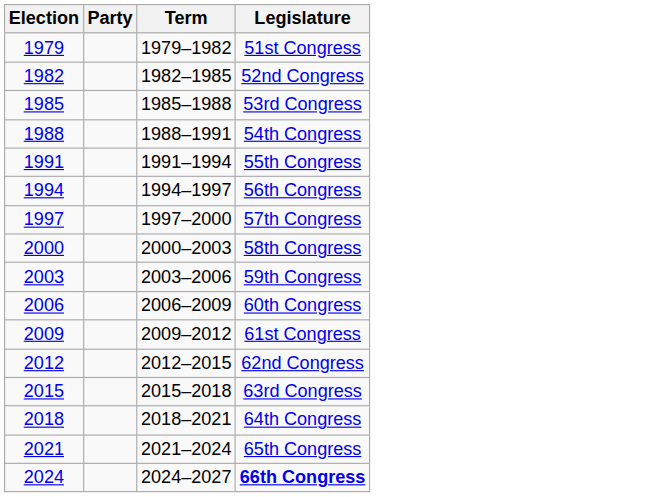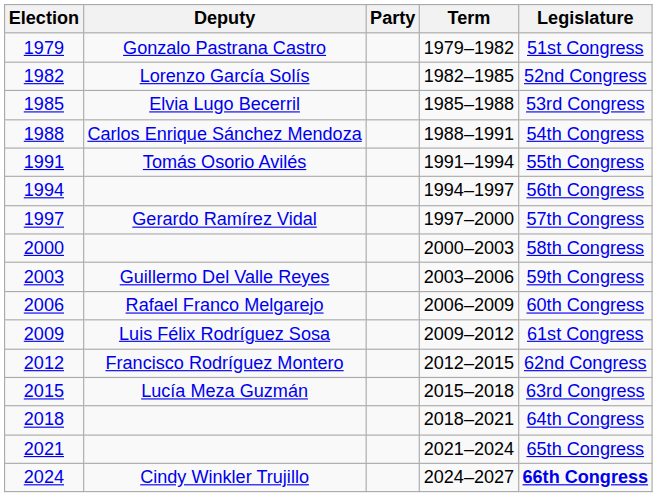+ column: Deputy | Gonzalo Pastrana Castro | Lorenzo García Solís | Elvia Lugo Becerril | Carlos Enrique Sánchez Mendoza | Tomás Osorio Avilés | Gerardo Ramírez Vidal | Guillermo Del Valle Reyes | Rafael Franco Melgarejo | Luis Félix Rodríguez Sosa | Francisco Rodríguez Montero | Lucía Meza Guzmán | Cindy Winkler Trujillo
